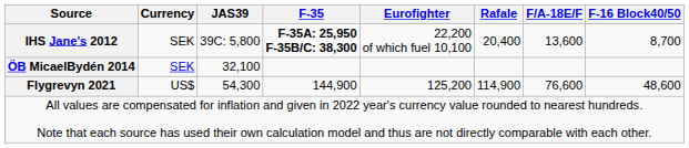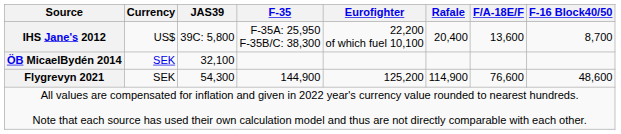IHS Jane's 2012 | Currency: SEK -> US$
IHS Jane's 2012 | F-35: bold -> normal
Flygrevyn 2021 | Currency: US$ -> SEK
